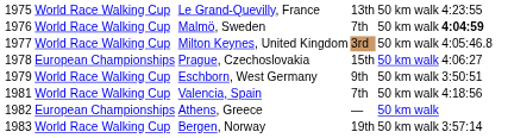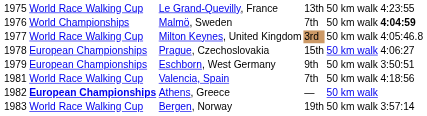Malmö, Sweden | column 2: World Race Walking Cup -> World Championships
Eschborn, West Germany | column 2: World Race Walking Cup -> European Championships
Athens, Greece | column 2: normal -> bold
